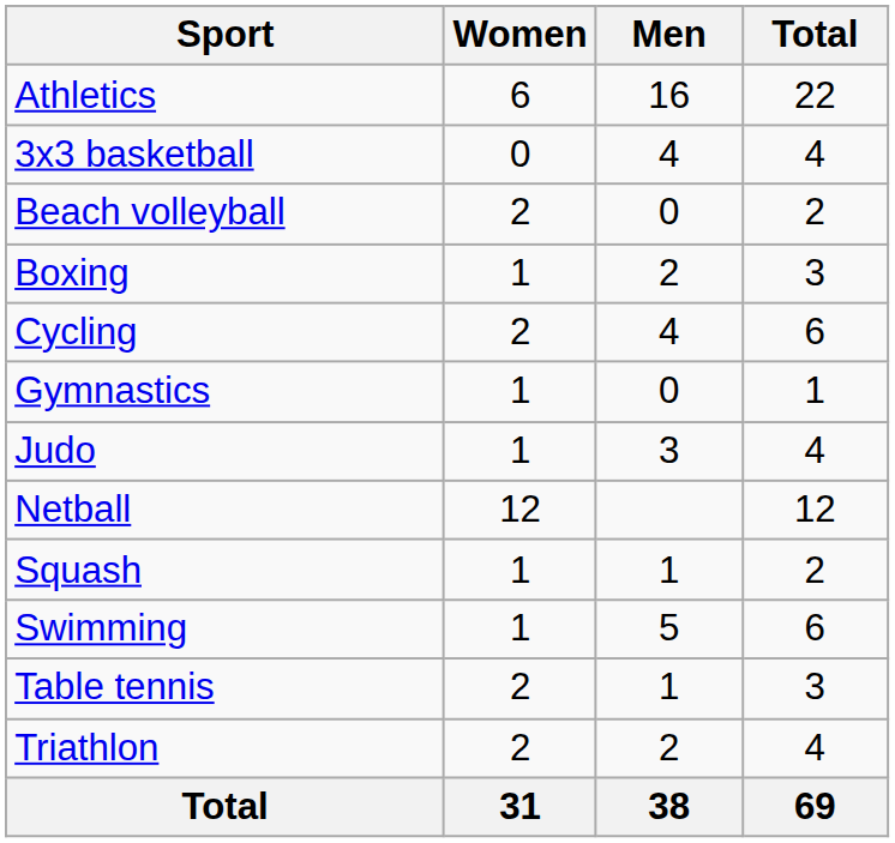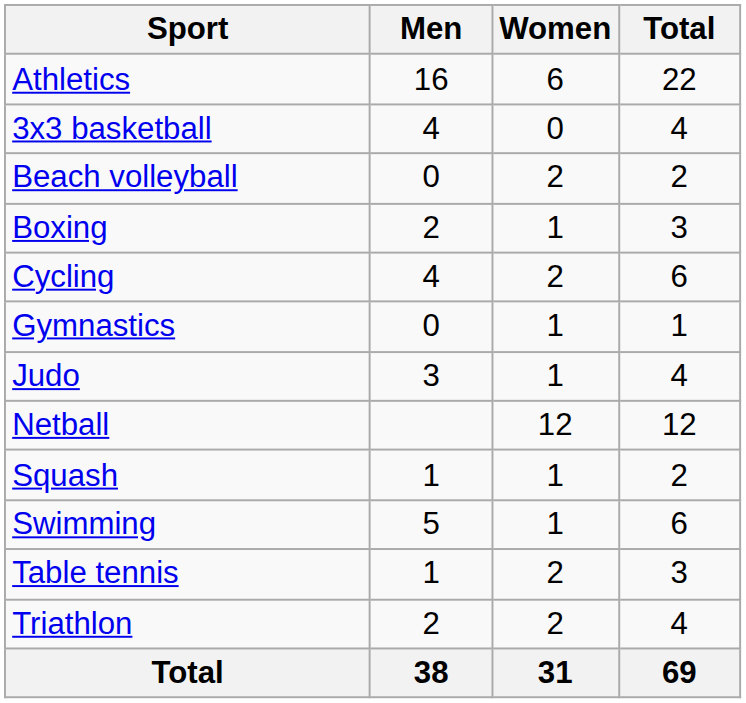columns swapped: Men <-> Women
